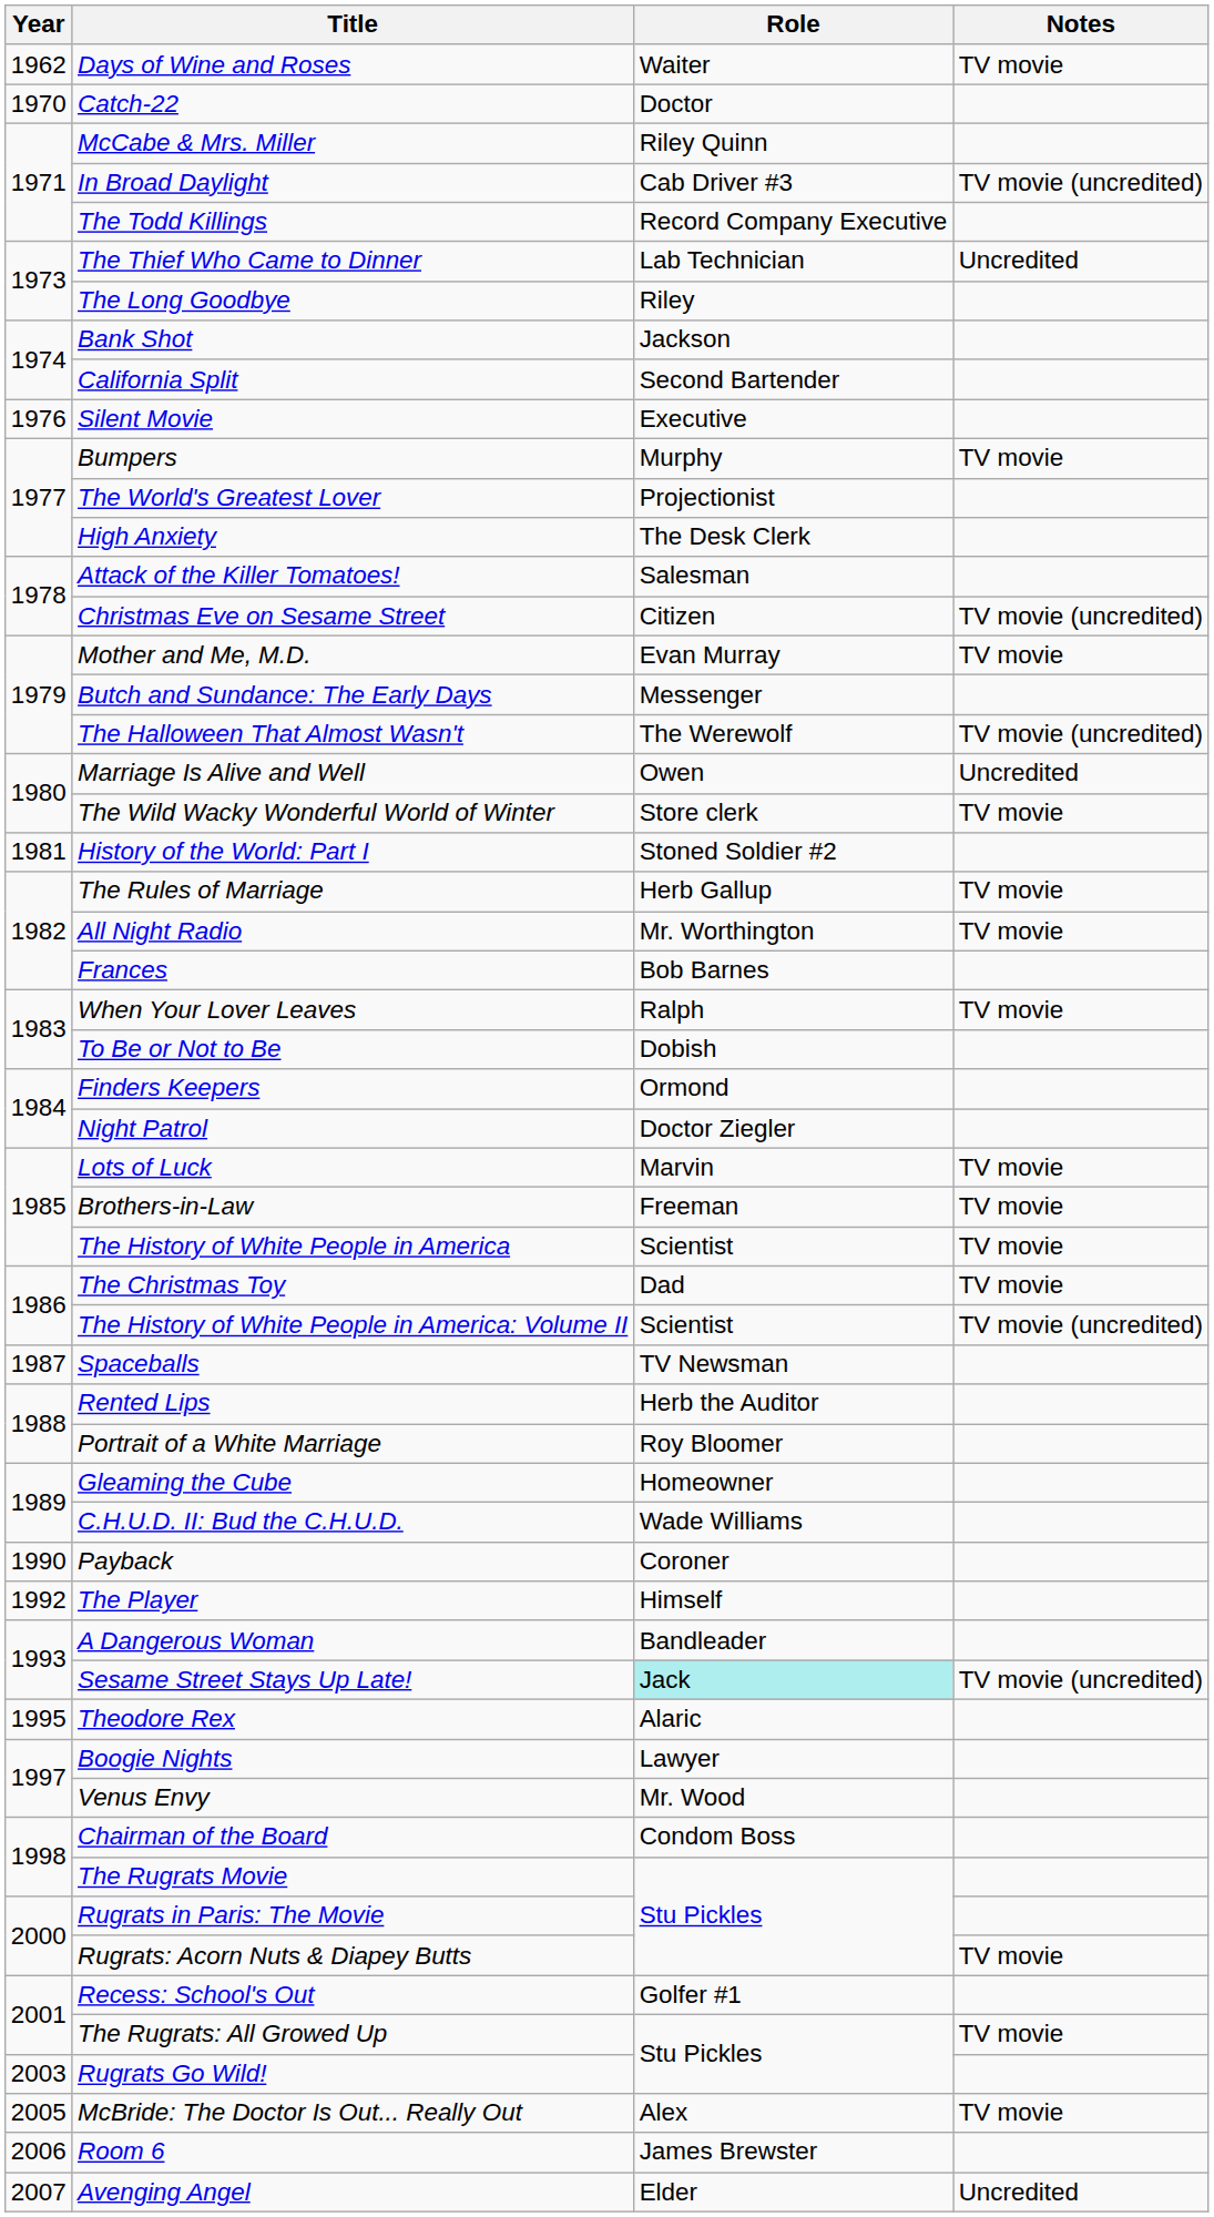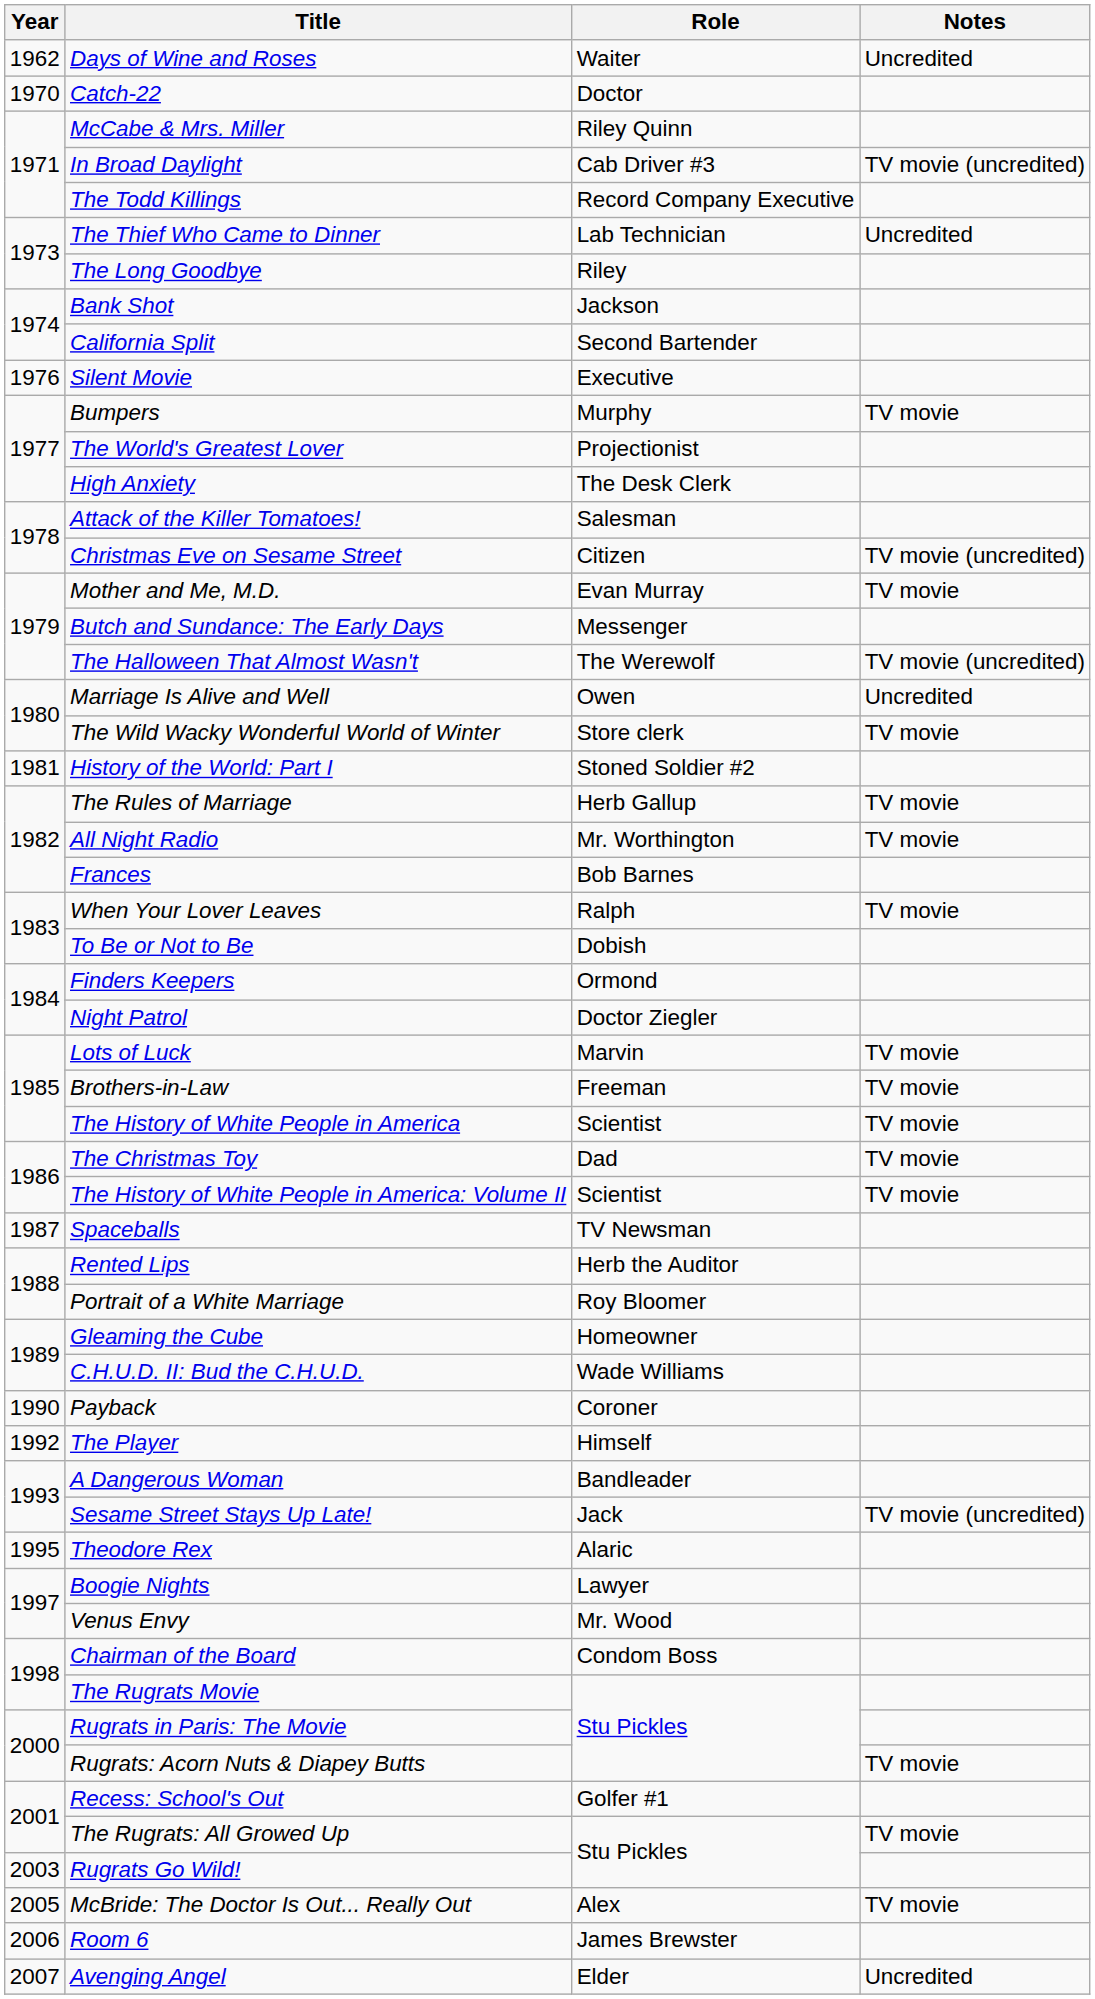Days of Wine and Roses | Notes: TV movie -> Uncredited
The History of White People in America: Volume II | Notes: TV movie (uncredited) -> TV movie
Sesame Street Stays Up Late! | Role: paleturquoise background -> no background
